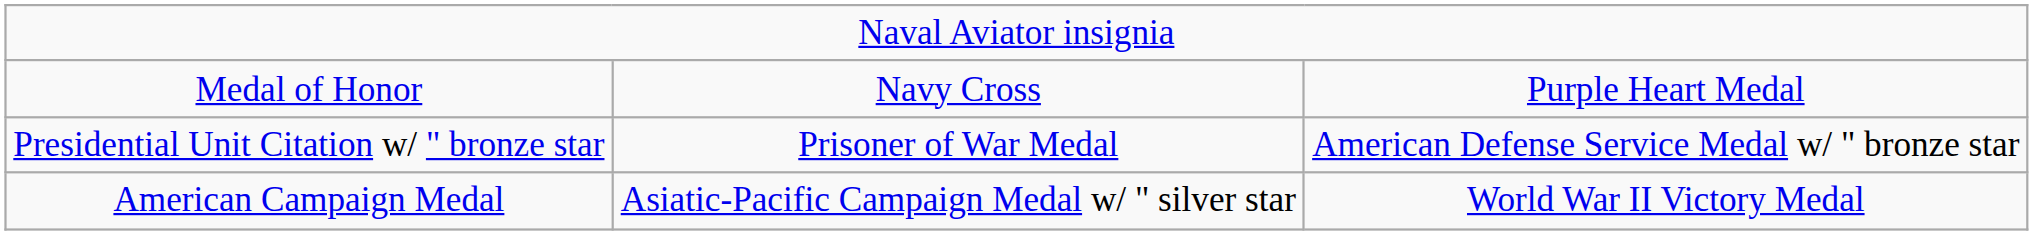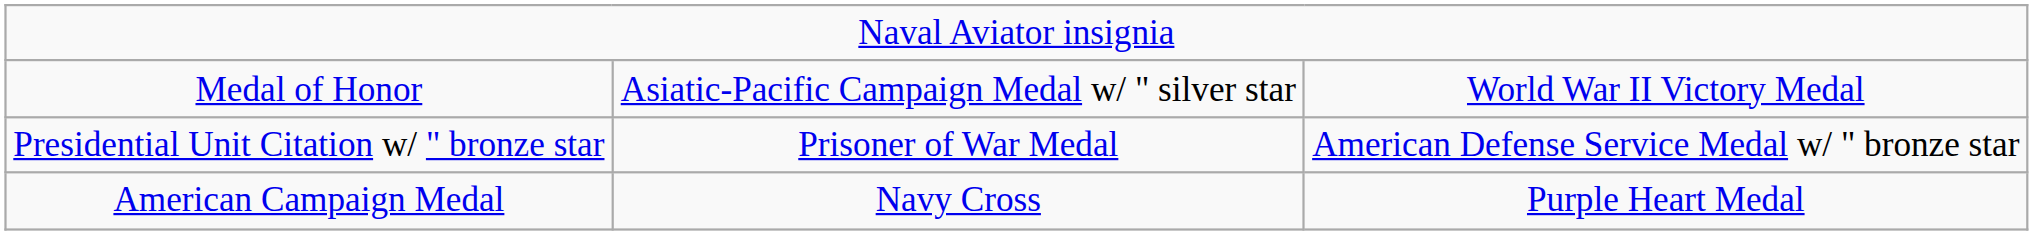Medal of Honor | column 2: Navy Cross -> Asiatic-Pacific Campaign Medal w/ " silver star
Medal of Honor | column 3: Purple Heart Medal -> World War II Victory Medal
American Campaign Medal | column 2: Asiatic-Pacific Campaign Medal w/ " silver star -> Navy Cross
American Campaign Medal | column 3: World War II Victory Medal -> Purple Heart Medal
